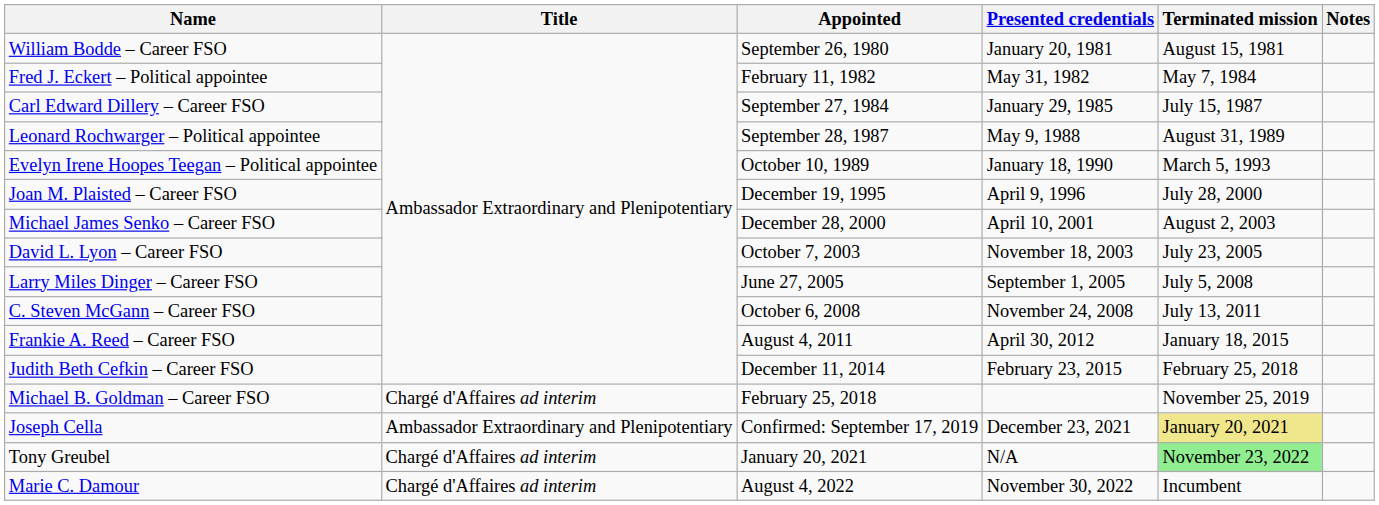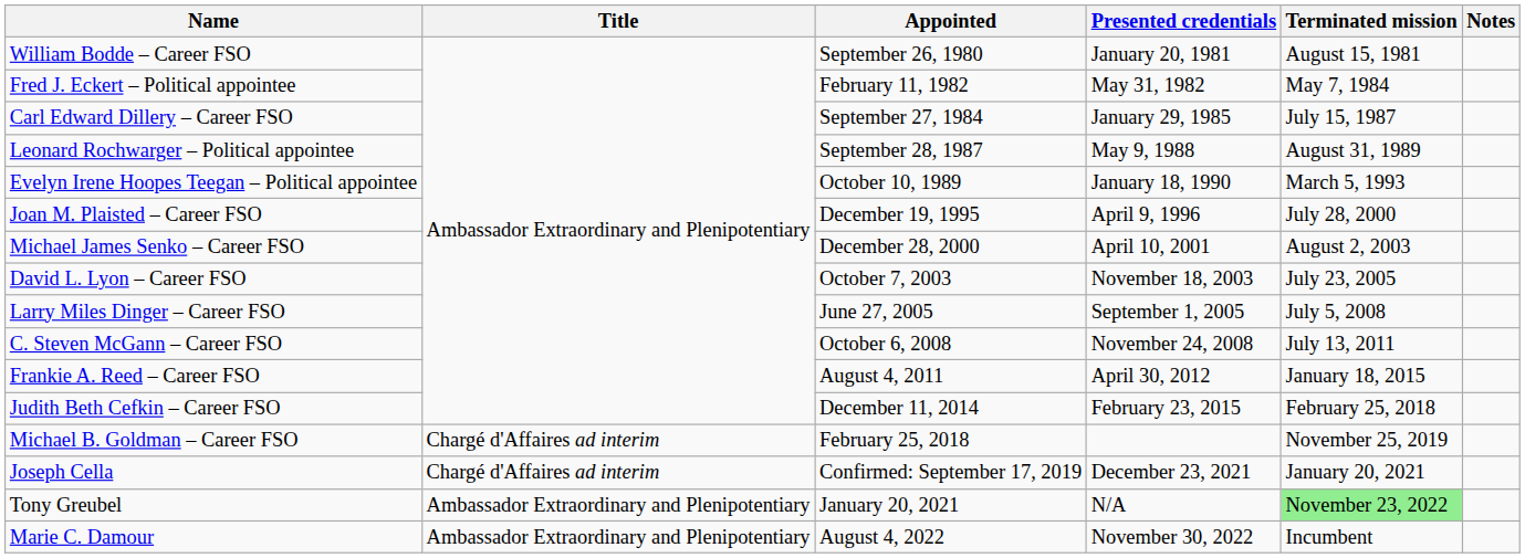Joseph Cella | Title: Ambassador Extraordinary and Plenipotentiary -> Chargé d'Affaires ad interim
Joseph Cella | Terminated mission: khaki background -> no background
Tony Greubel | Title: Chargé d'Affaires ad interim -> Ambassador Extraordinary and Plenipotentiary
Marie C. Damour | Title: Chargé d'Affaires ad interim -> Ambassador Extraordinary and Plenipotentiary
